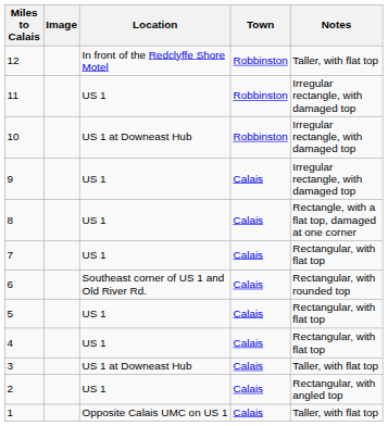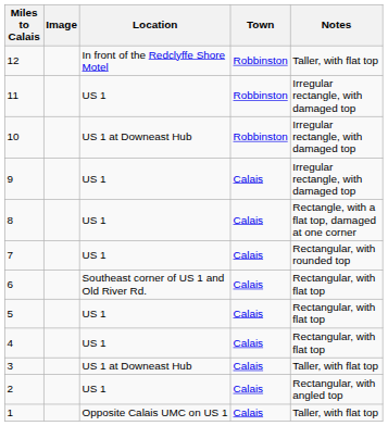7 | Notes: Rectangular, with flat top -> Rectangular, with rounded top
6 | Notes: Rectangular, with rounded top -> Rectangular, with flat top
